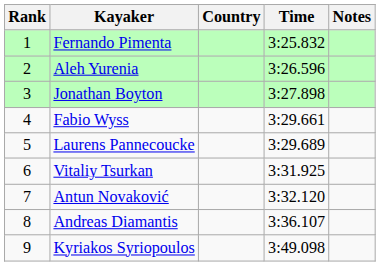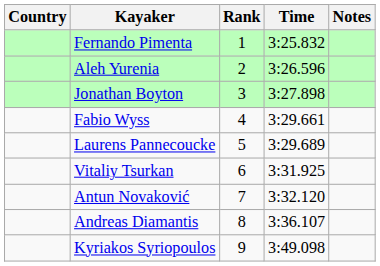columns swapped: Rank <-> Country
